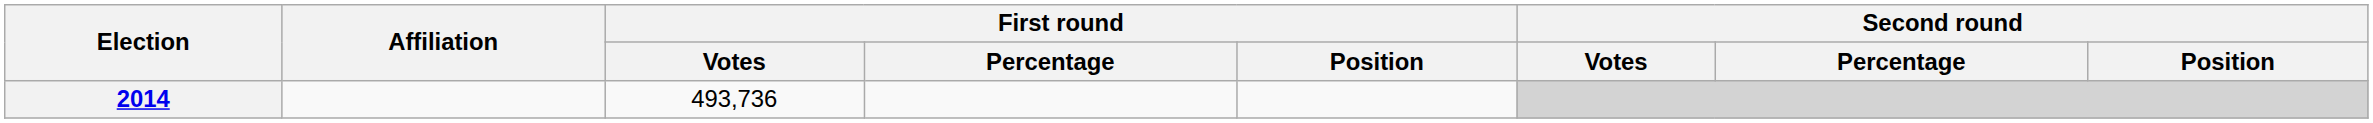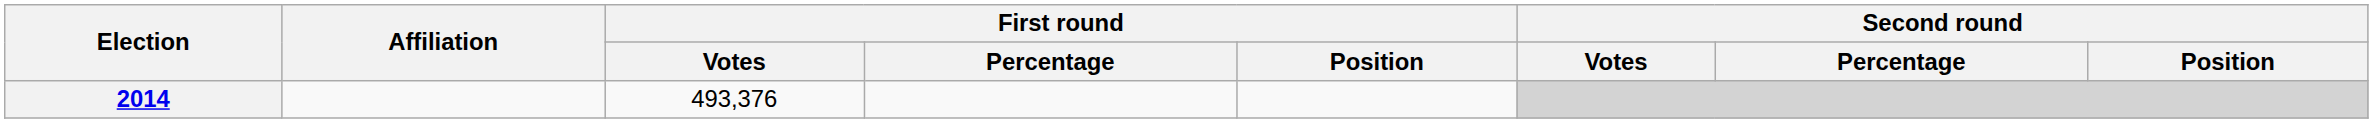2014 | First round / Votes: 493,736 -> 493,376
